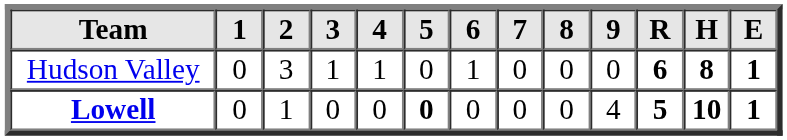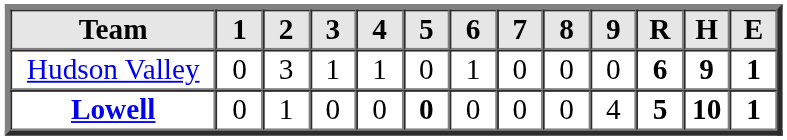Hudson Valley | H: 8 -> 9
